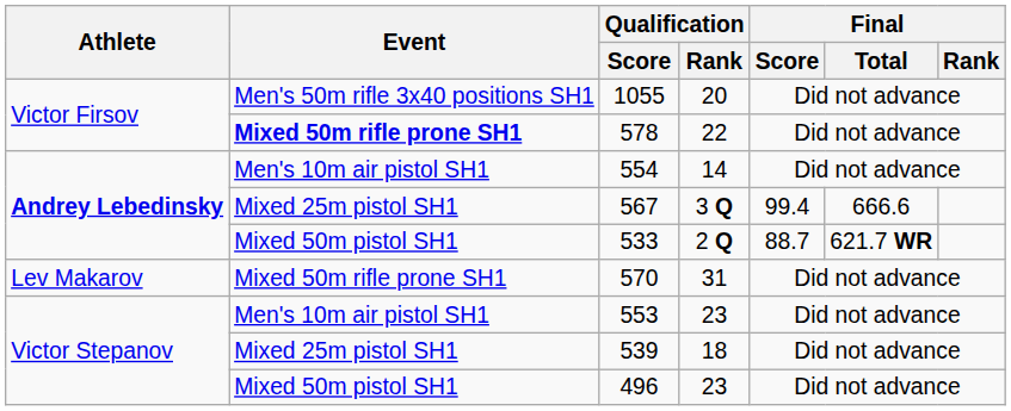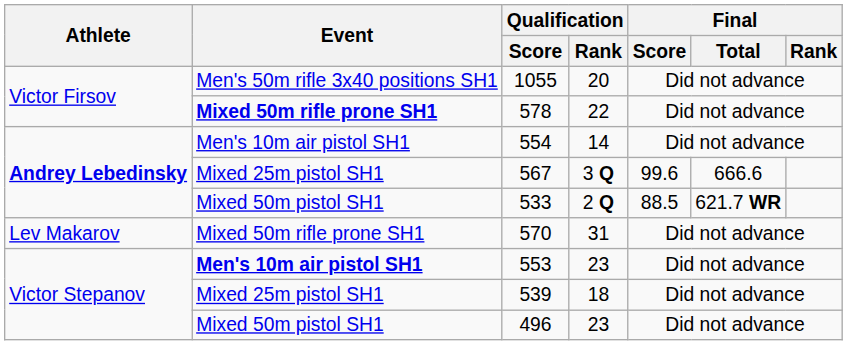567 | Final / Score: 99.4 -> 99.6
533 | Final / Score: 88.7 -> 88.5
553 | Event: normal -> bold
